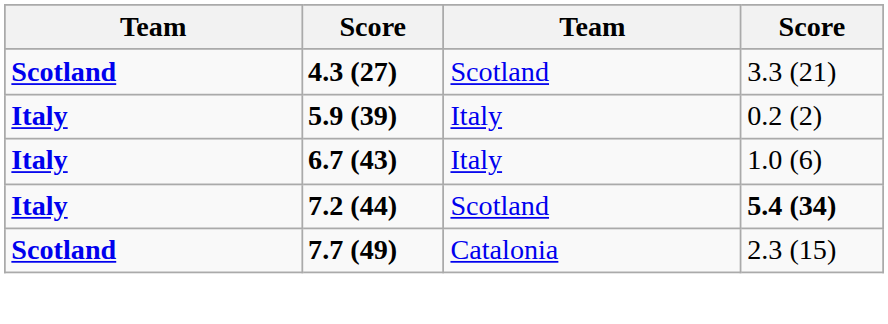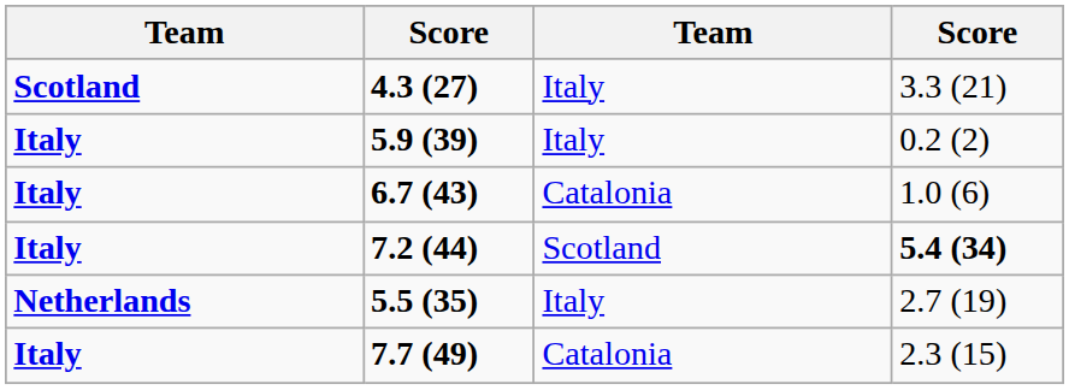4.3 (27) | column 3: Scotland -> Italy
6.7 (43) | column 3: Italy -> Catalonia
+ row: Netherlands | 5.5 (35) | Italy | 2.7 (19)
7.7 (49) | column 1: Scotland -> Italy
